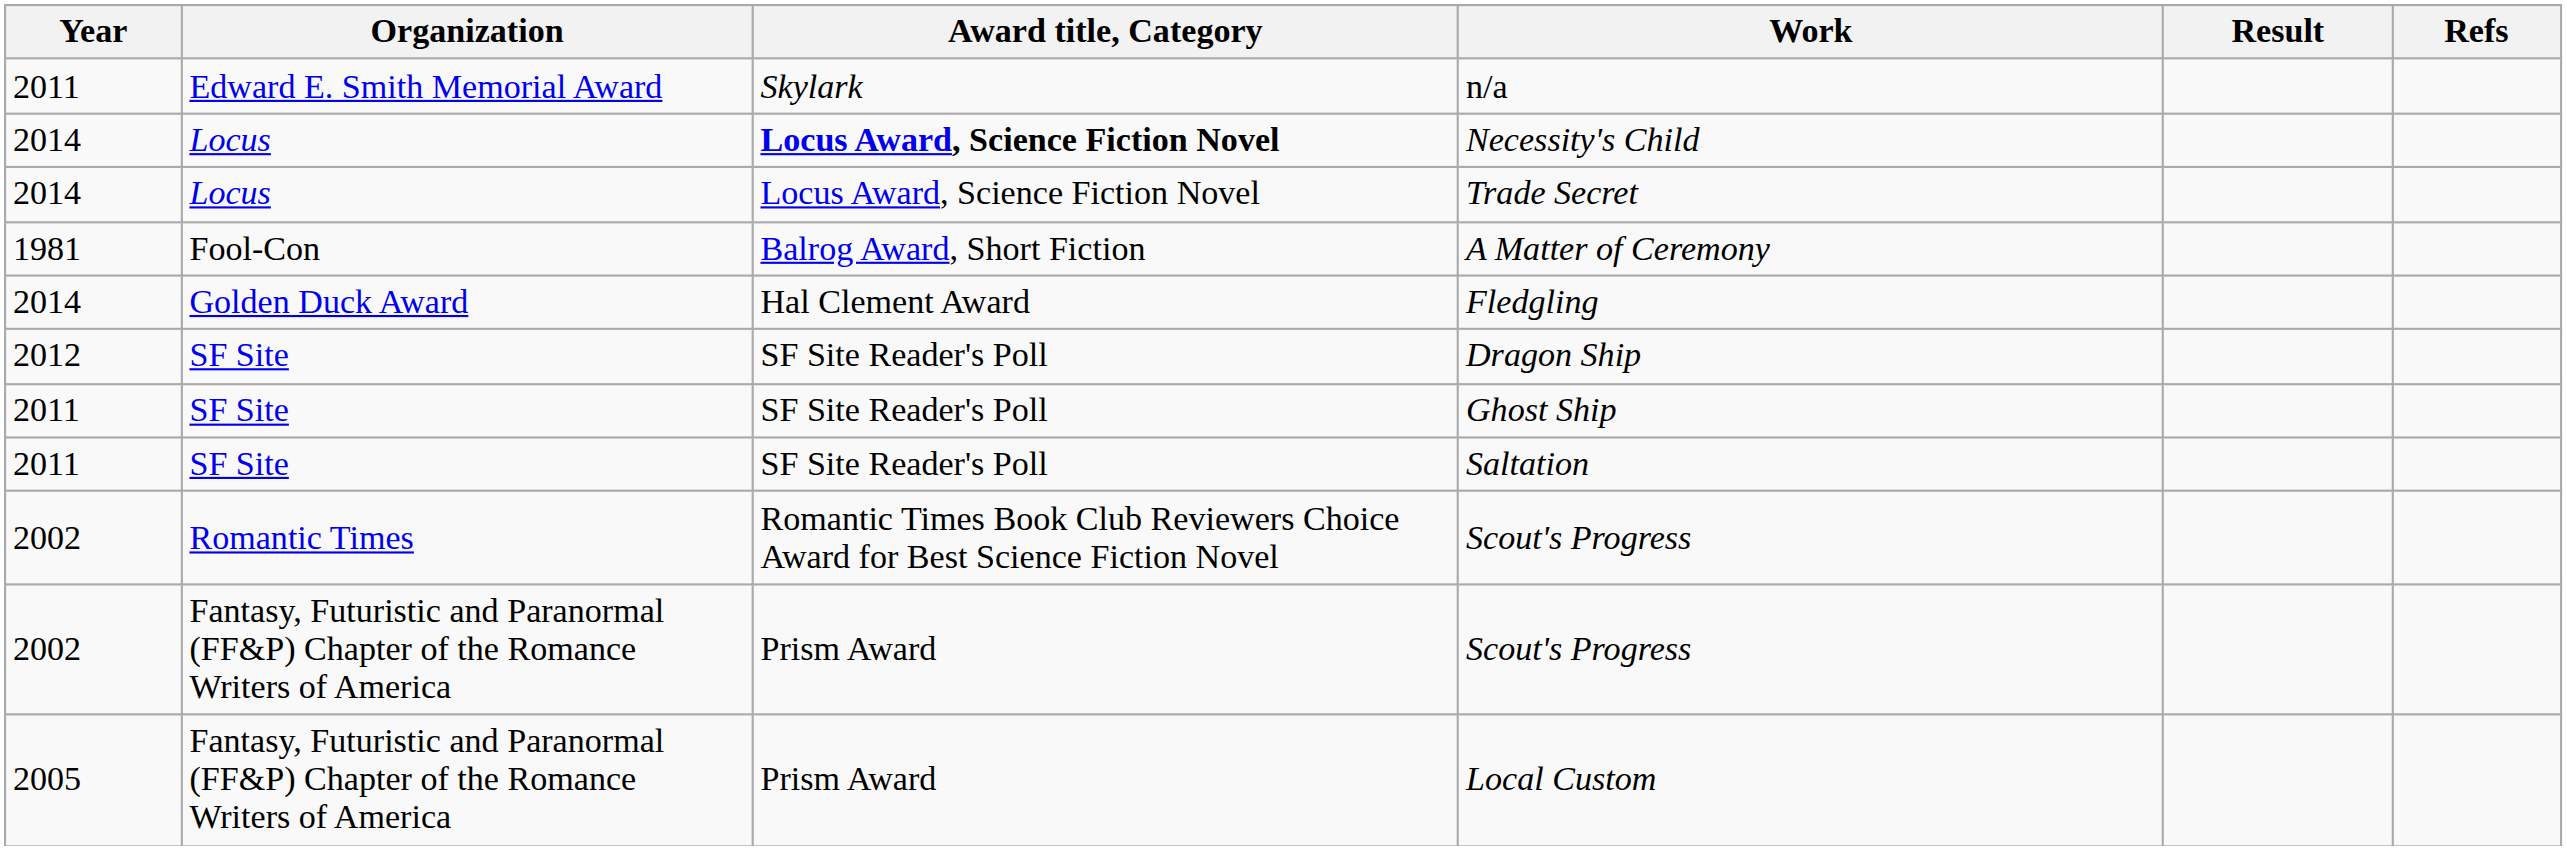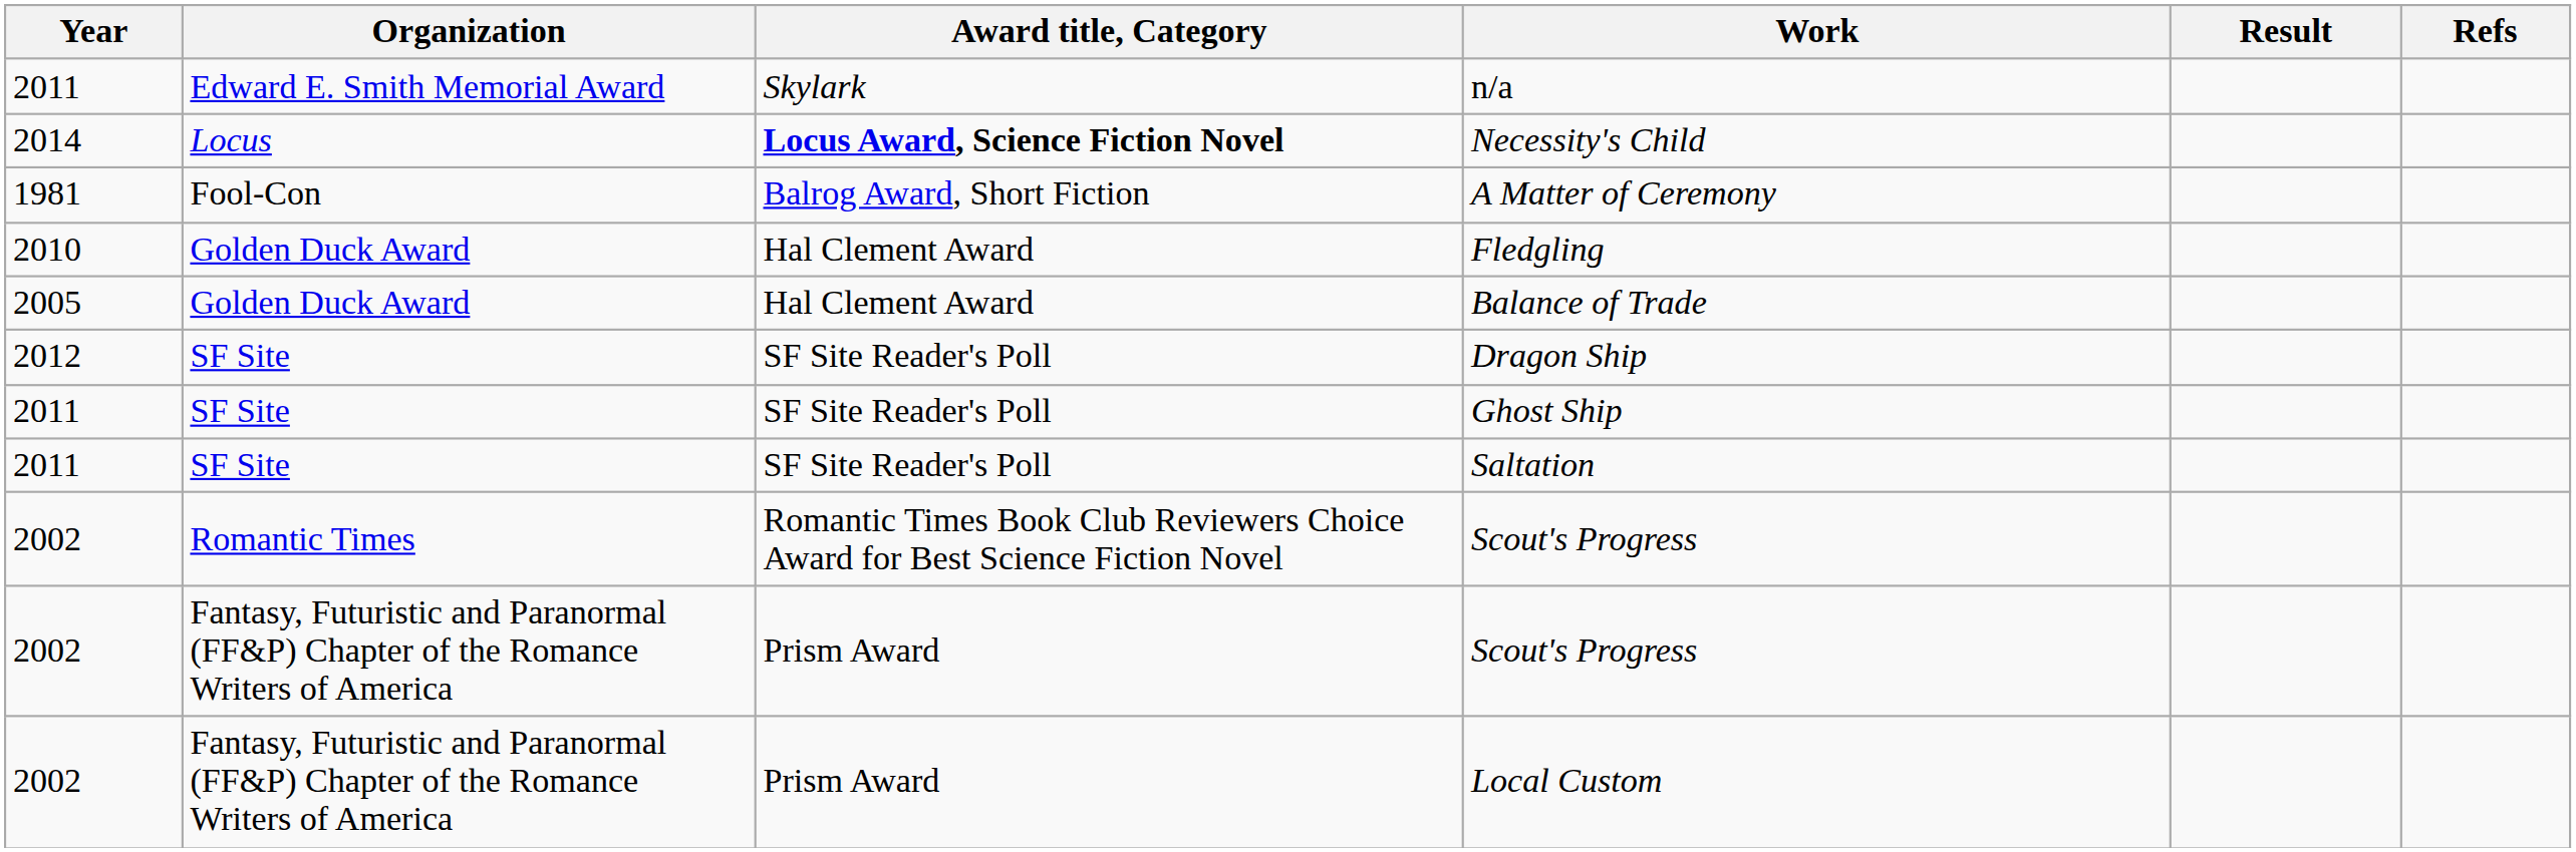- row: 2014 | Locus | Locus Award, Science Fiction Novel | Trade Secret
Fledgling | Year: 2014 -> 2010
+ row: 2005 | Golden Duck Award | Hal Clement Award | Balance of Trade
Local Custom | Year: 2005 -> 2002
